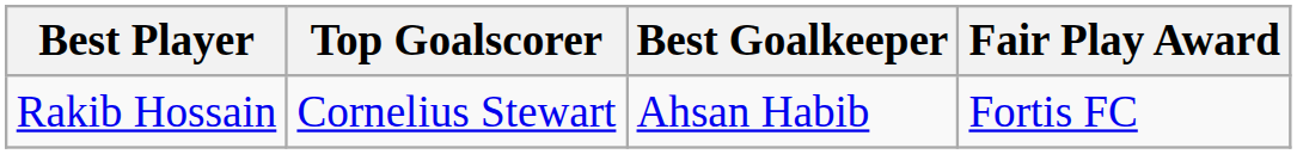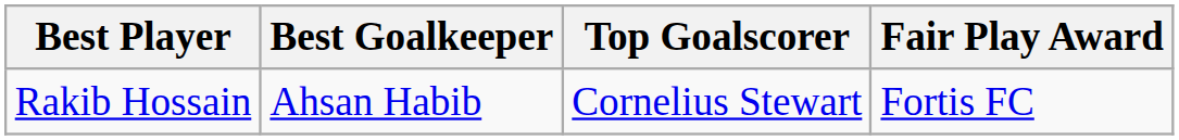columns swapped: Top Goalscorer <-> Best Goalkeeper
